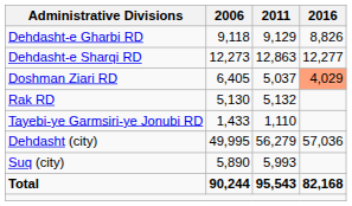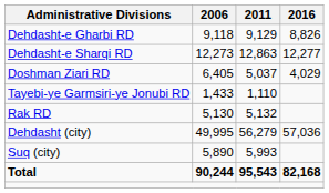Doshman Ziari RD | 2016: lightsalmon background -> no background
rows swapped: Rak RD <-> Tayebi-ye Garmsiri-ye Jonubi RD
